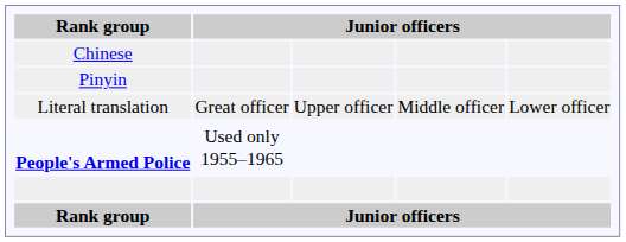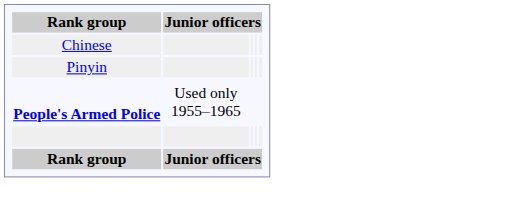- row: Literal translation | Great officer | Upper officer | Middle officer | Lower officer
